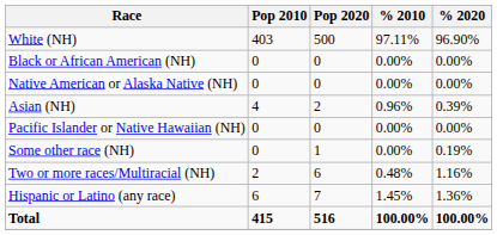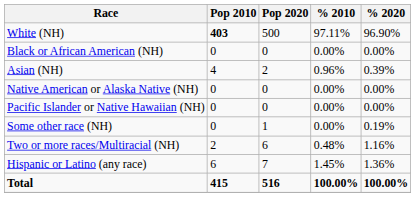White (NH) | Pop 2010: normal -> bold
rows swapped: Native American or Alaska Native (NH) <-> Asian (NH)
